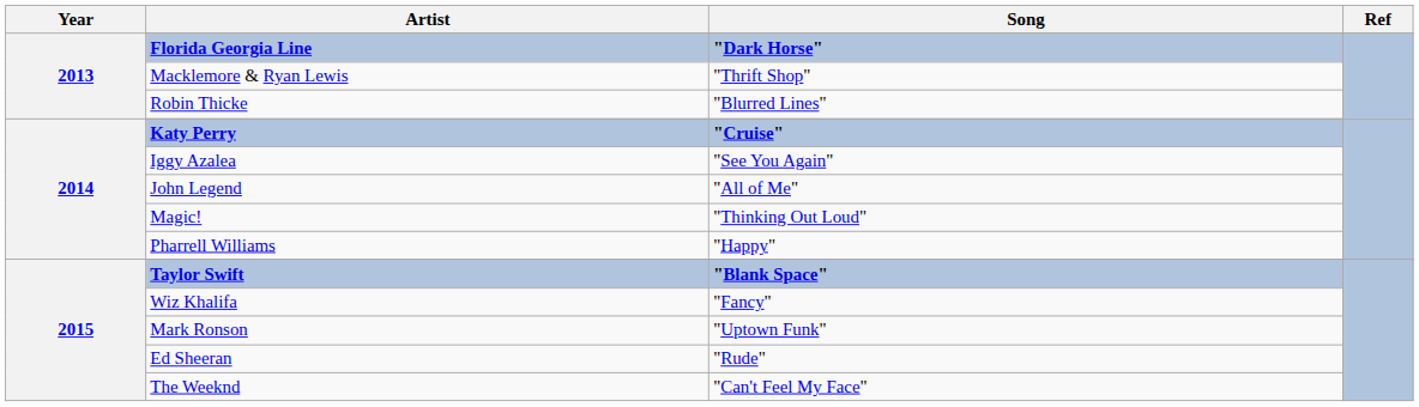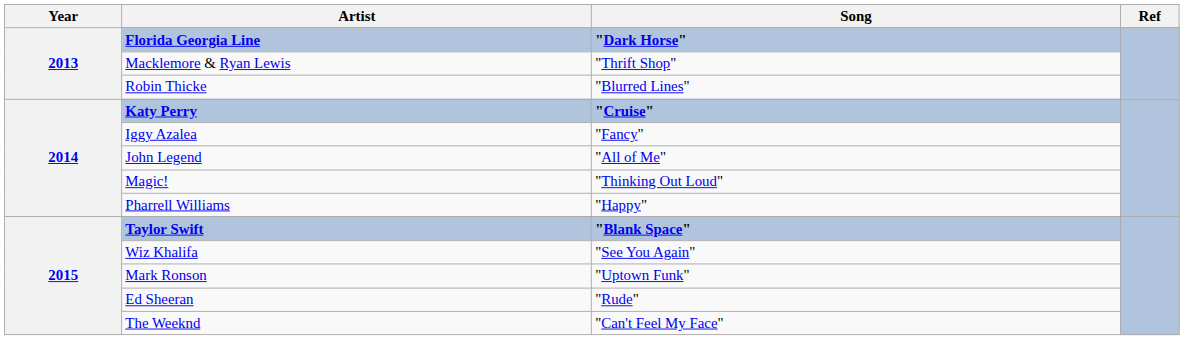Iggy Azalea | Song: "See You Again" -> "Fancy"
Wiz Khalifa | Song: "Fancy" -> "See You Again"
